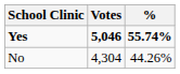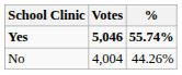No | Votes: 4,304 -> 4,004
